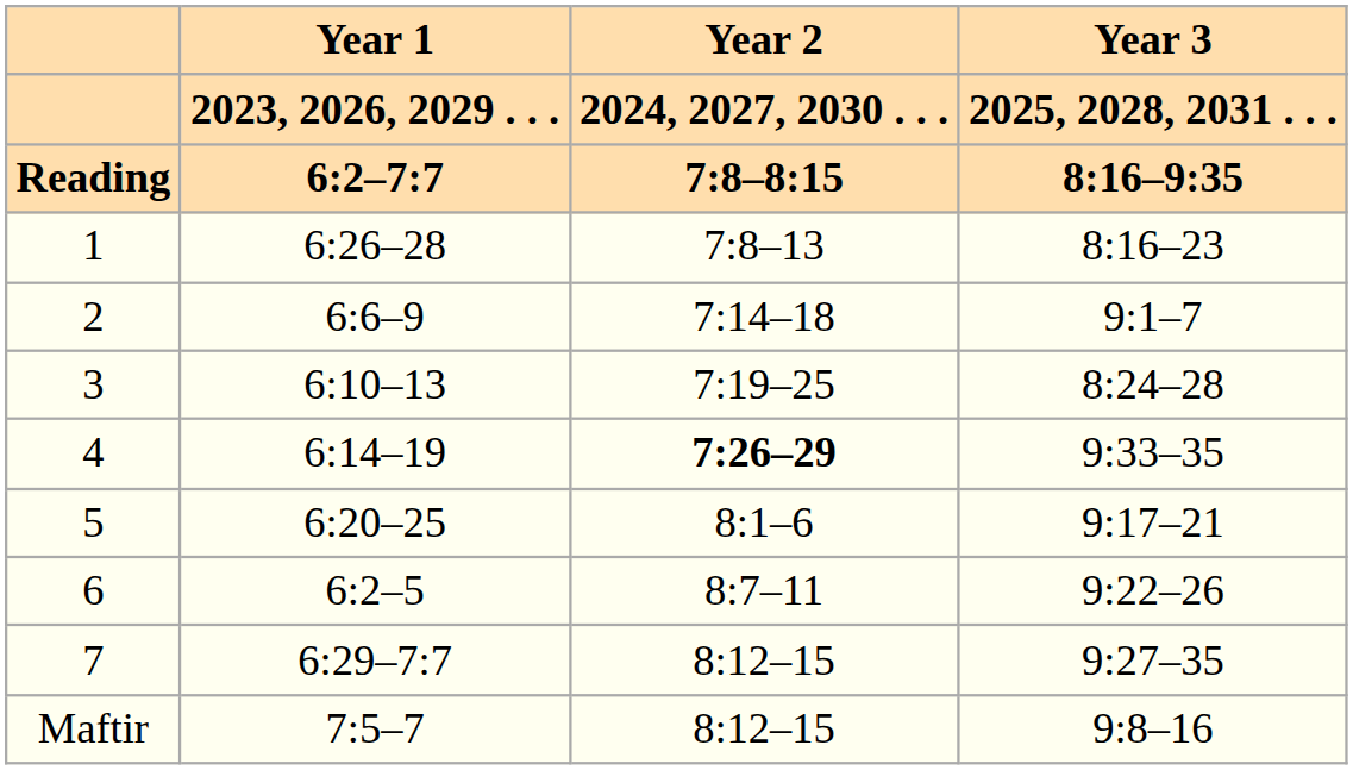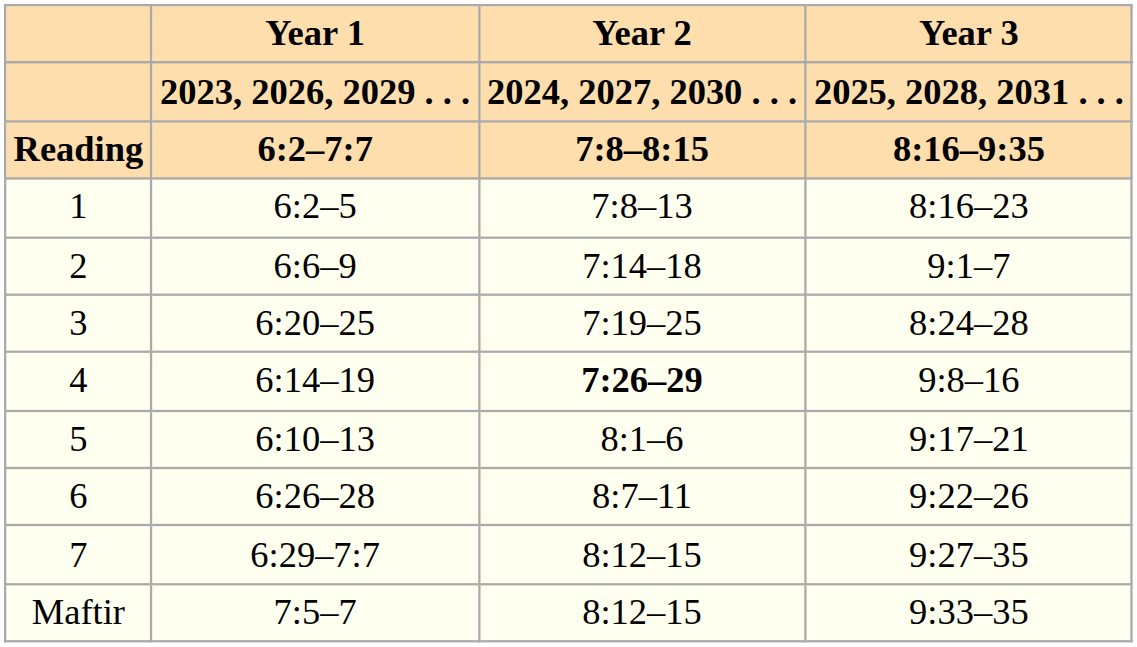1 | Year 1: 6:26–28 -> 6:2–5
3 | Year 1: 6:10–13 -> 6:20–25
4 | Year 3: 9:33–35 -> 9:8–16
5 | Year 1: 6:20–25 -> 6:10–13
6 | Year 1: 6:2–5 -> 6:26–28
Maftir | Year 3: 9:8–16 -> 9:33–35
